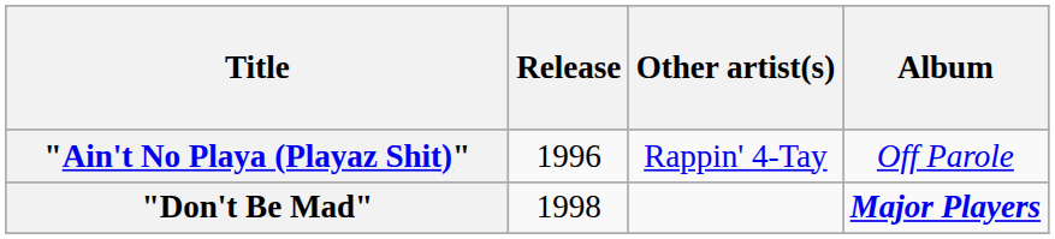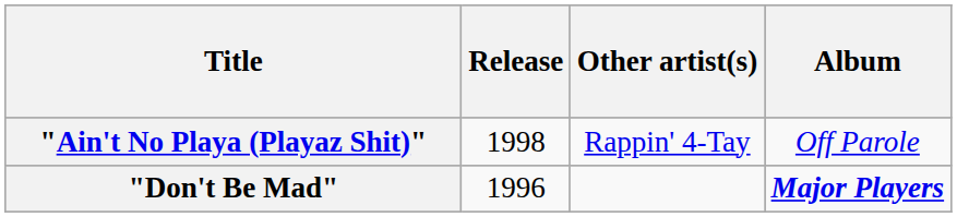"Ain't No Playa (Playaz Shit)" | Release: 1996 -> 1998
"Don't Be Mad" | Release: 1998 -> 1996
